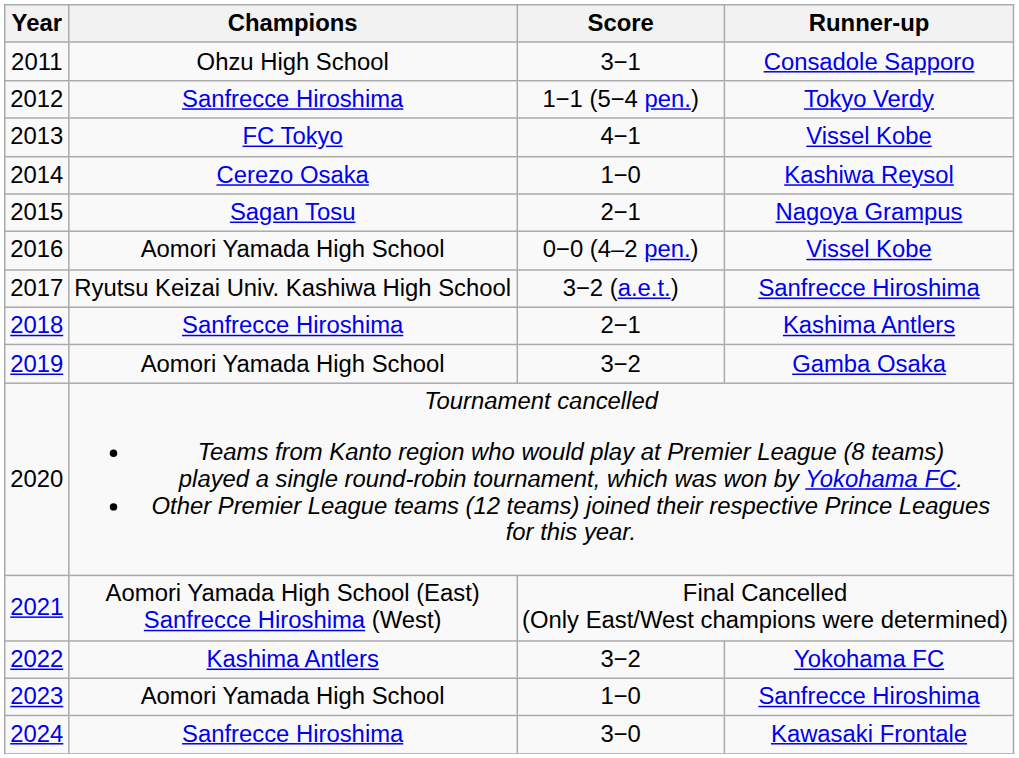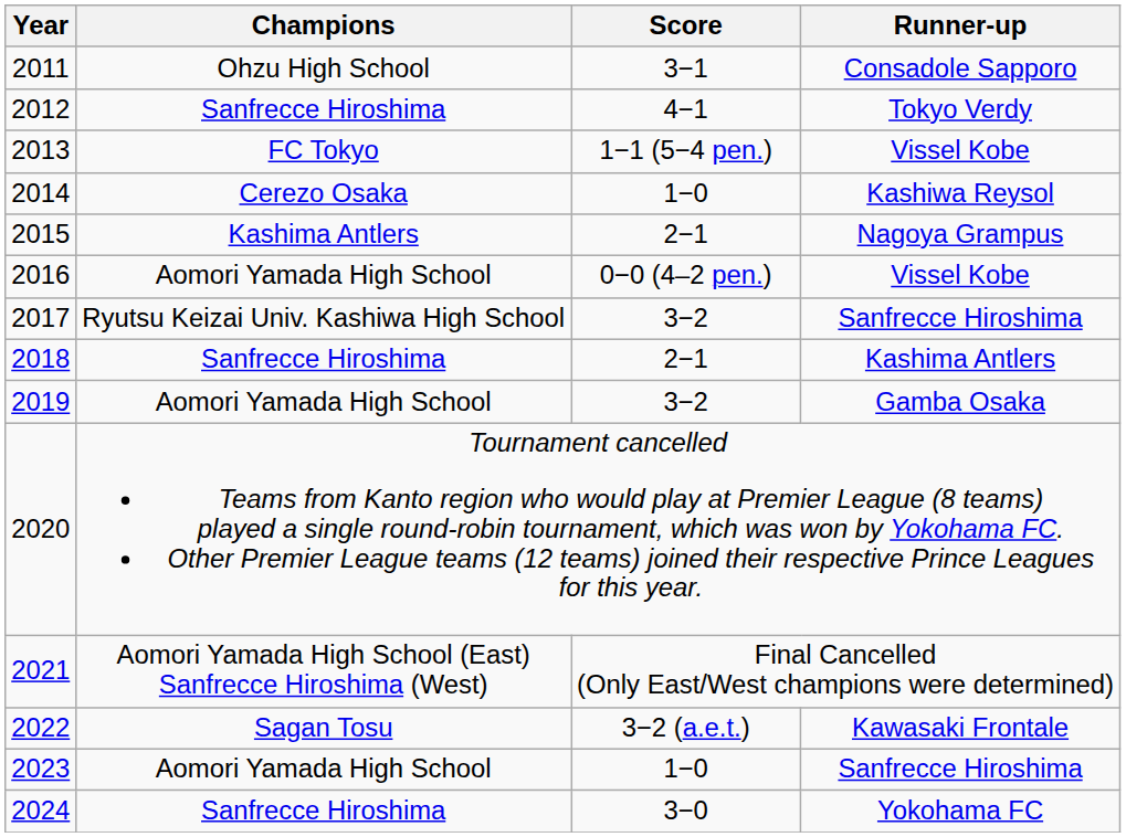2012 | Score: 1−1 (5−4 pen.) -> 4−1
2013 | Score: 4−1 -> 1−1 (5−4 pen.)
2015 | Champions: Sagan Tosu -> Kashima Antlers
2017 | Score: 3−2 (a.e.t.) -> 3−2
2022 | Champions: Kashima Antlers -> Sagan Tosu
2022 | Score: 3−2 -> 3−2 (a.e.t.)
2022 | Runner-up: Yokohama FC -> Kawasaki Frontale
2024 | Runner-up: Kawasaki Frontale -> Yokohama FC
